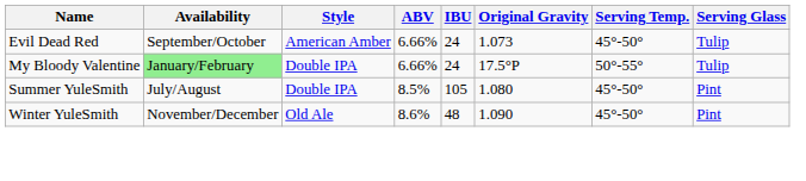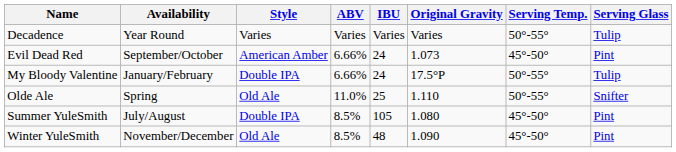+ row: Decadence | Year Round | Varies | Varies | Varies | Varies | 50°-55° | Tulip
Evil Dead Red | Serving Glass: Tulip -> Pint
My Bloody Valentine | Availability: lightgreen background -> no background
+ row: Olde Ale | Spring | Old Ale | 11.0% | 25 | 1.110 | 50°-55° | Snifter
Winter YuleSmith | ABV: 8.6% -> 8.5%
